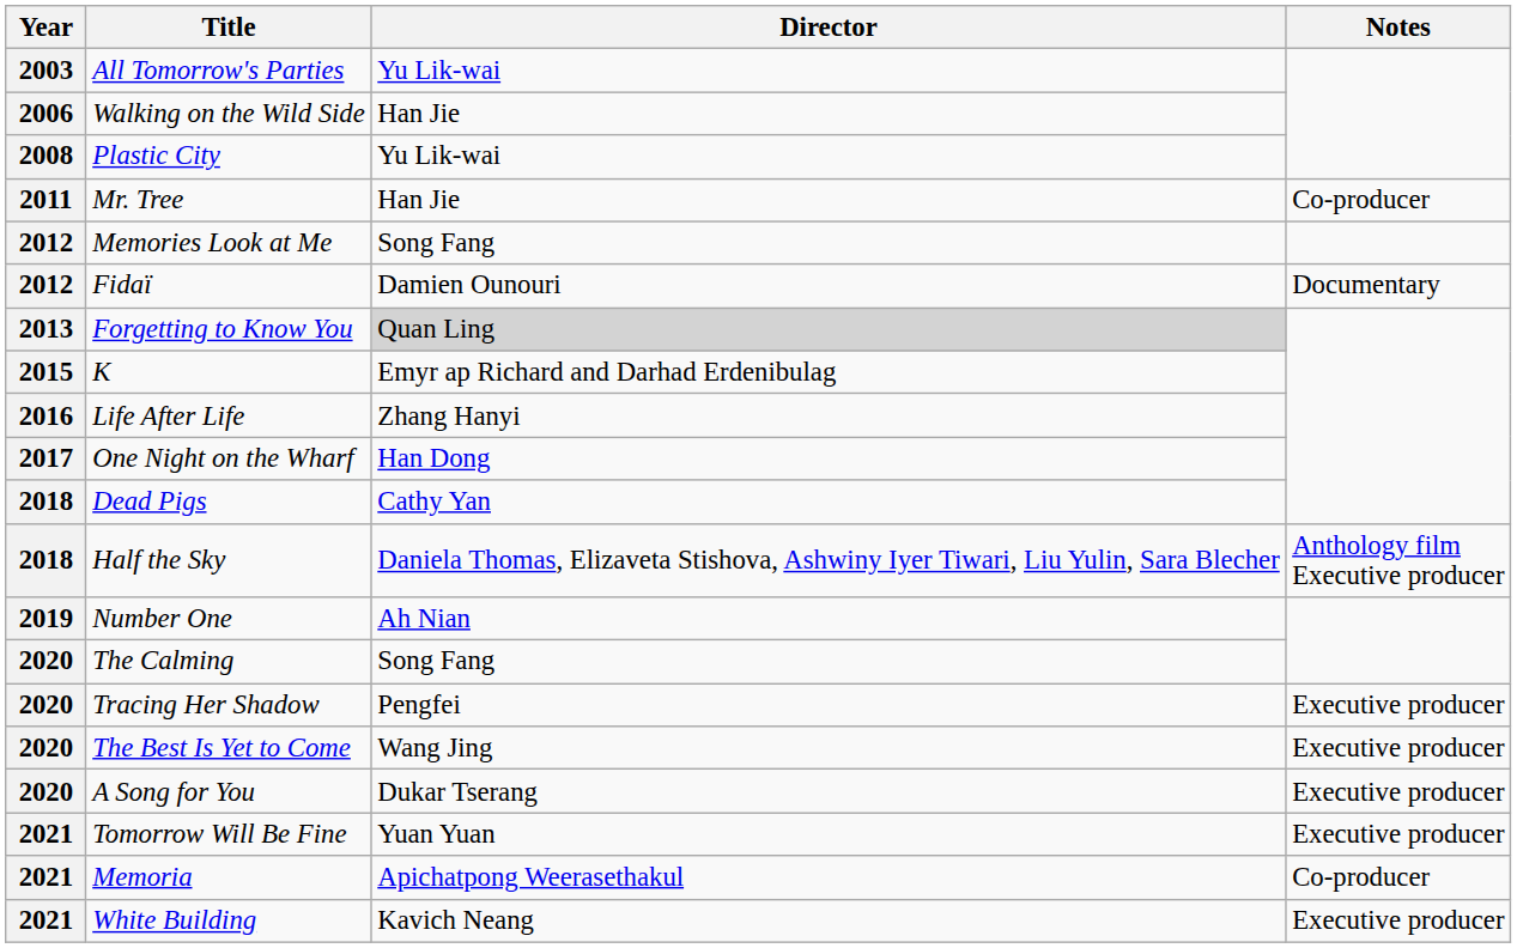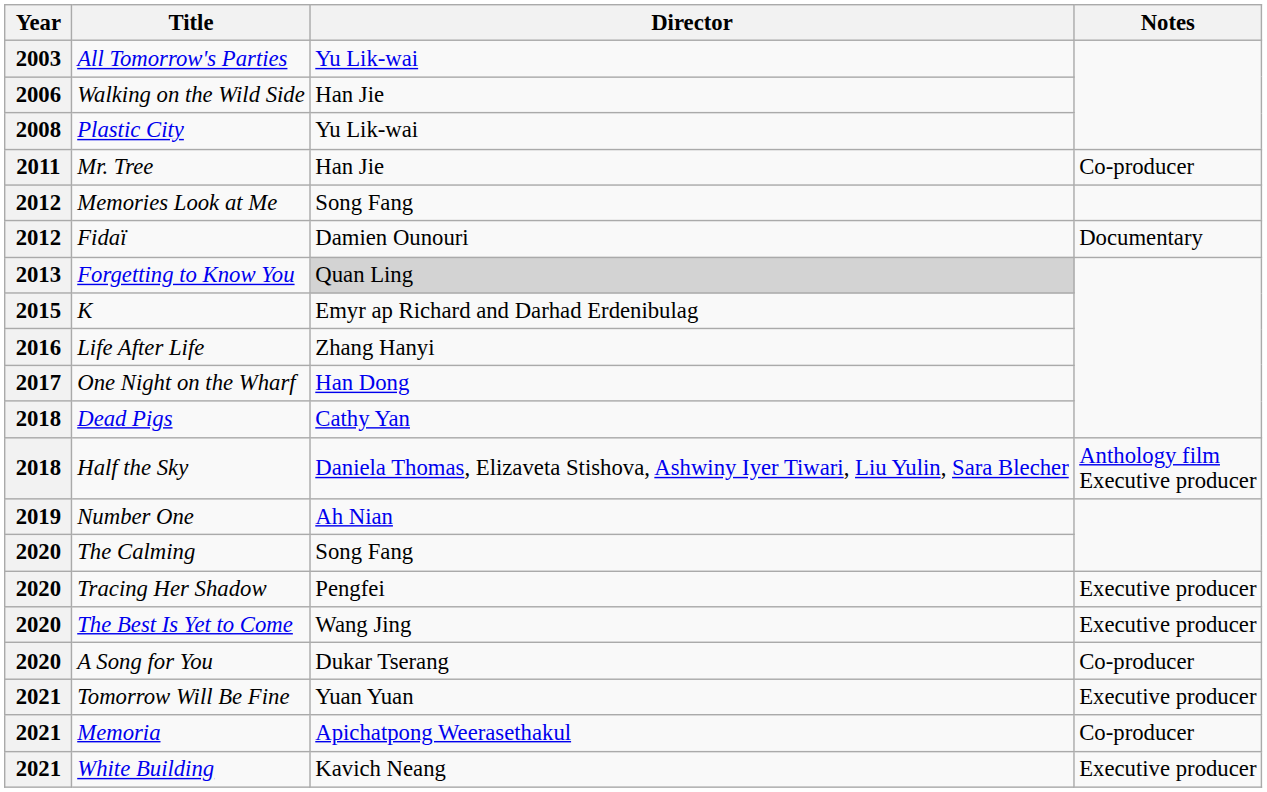A Song for You | Notes: Executive producer -> Co-producer
